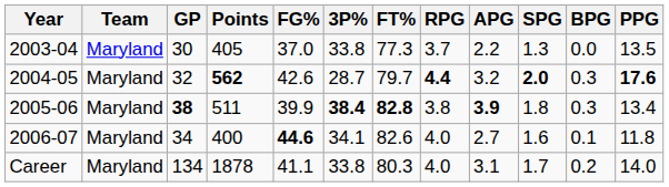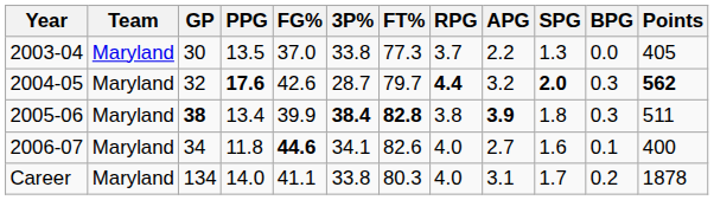columns swapped: Points <-> PPG
